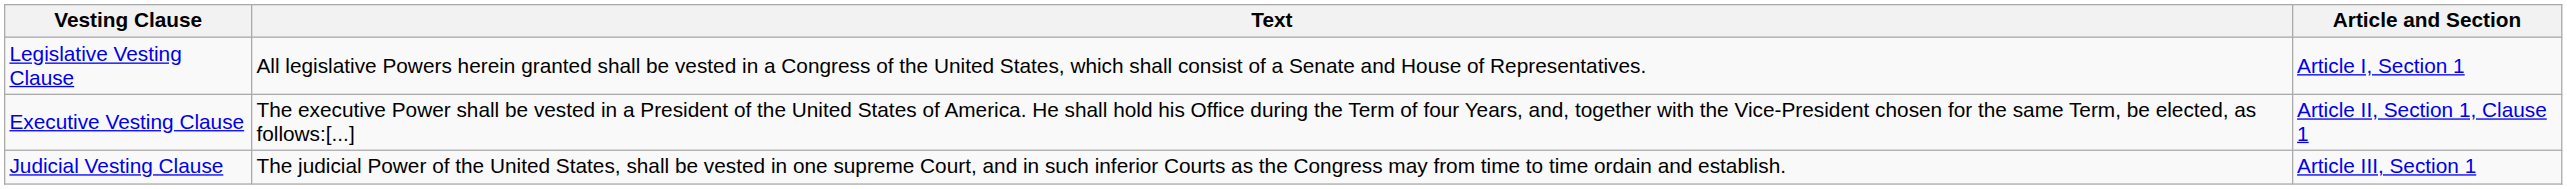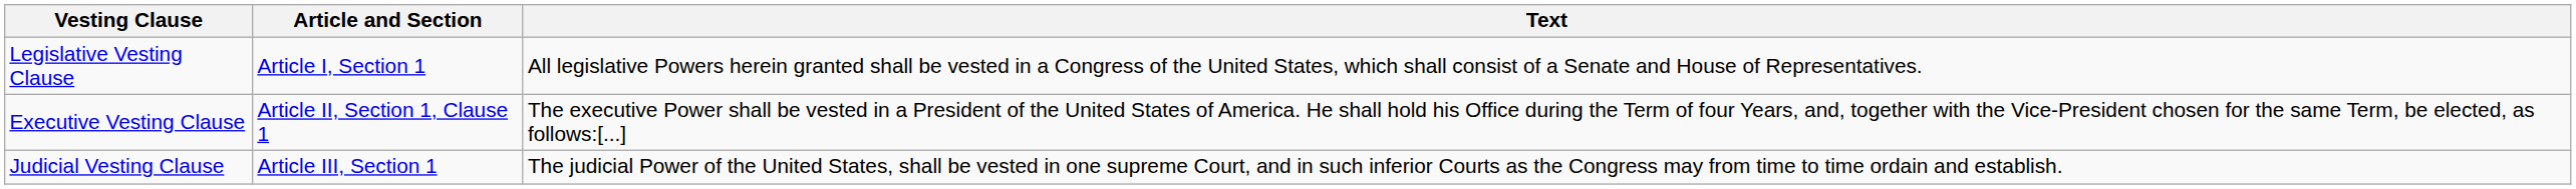columns swapped: Article and Section <-> Text
